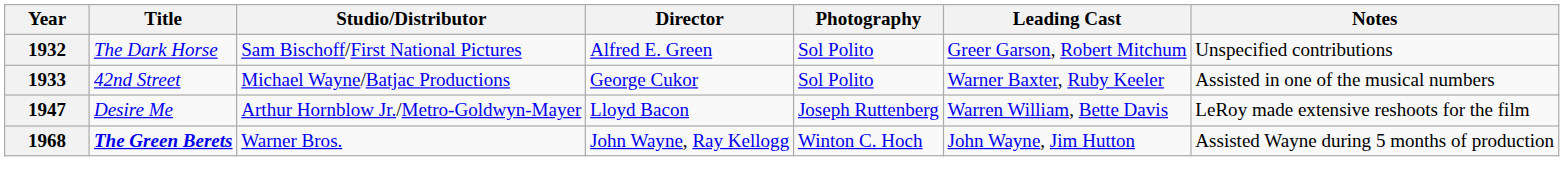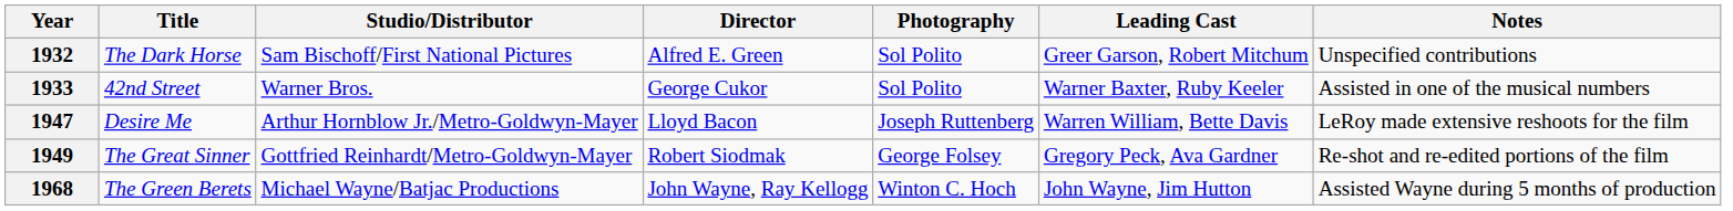1933 | Studio/Distributor: Michael Wayne/Batjac Productions -> Warner Bros.
+ row: 1949 | The Great Sinner | Gottfried Reinhardt/Metro-Goldwyn-Mayer | Robert Siodmak | George Folsey | Gregory Peck, Ava Gardner | Re-shot and re-edited portions of the film
1968 | Title: bold -> normal
1968 | Studio/Distributor: Warner Bros. -> Michael Wayne/Batjac Productions
